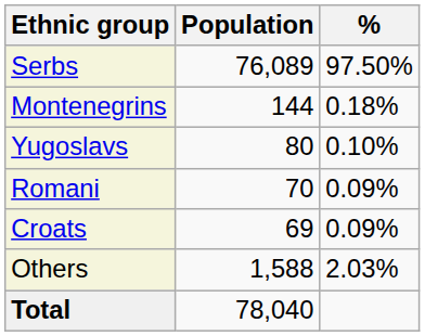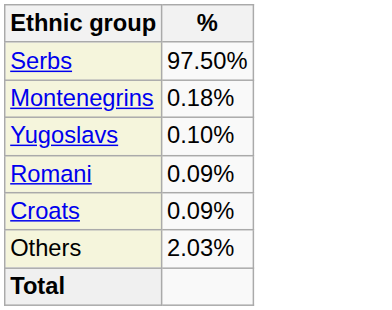- column: Population | 76,089 | 144 | 80 | 70 | 69 | 1,588 | 78,040
